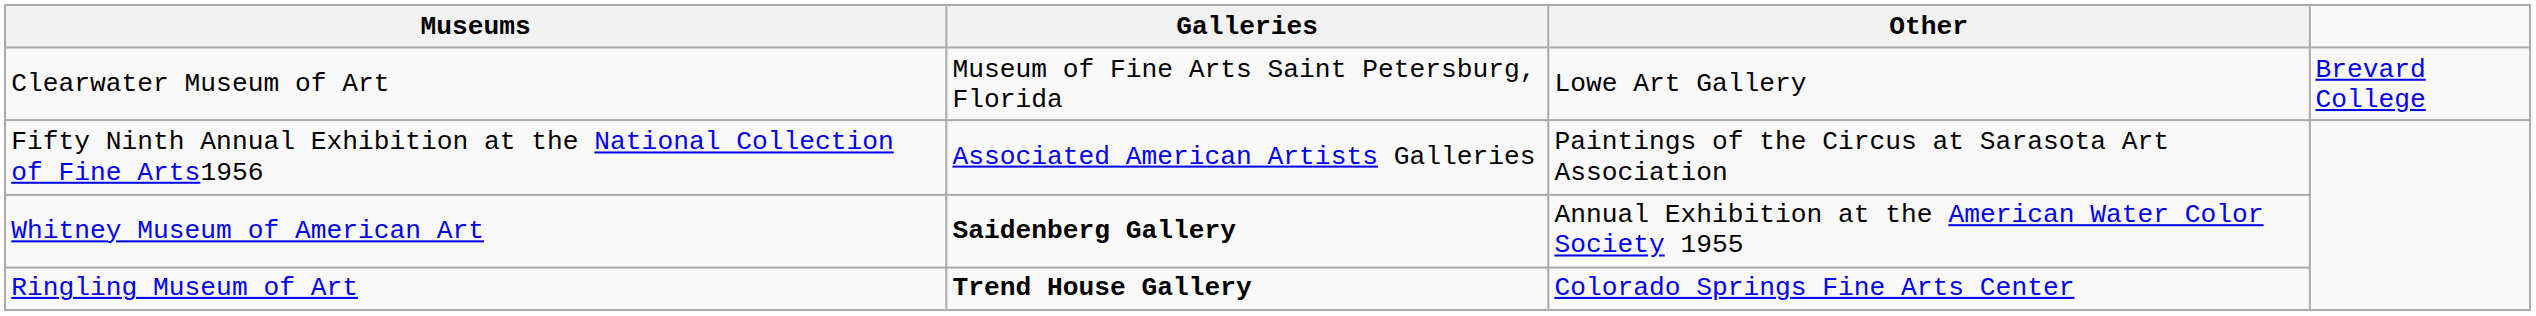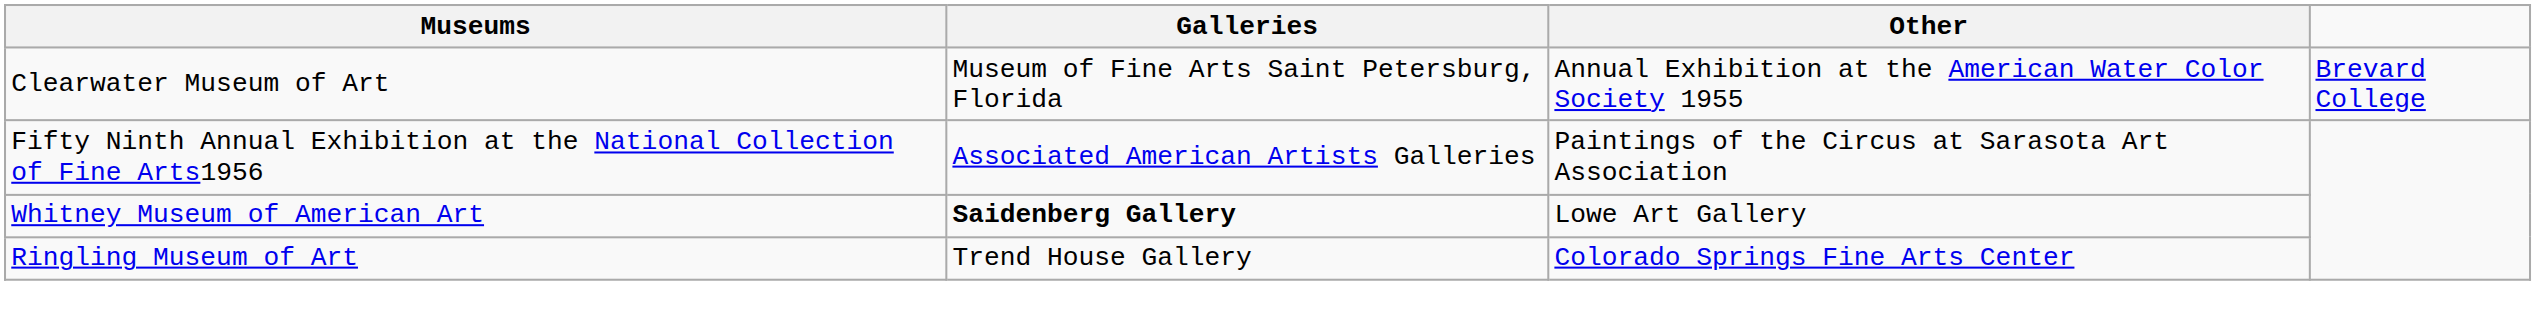Clearwater Museum of Art | Other: Lowe Art Gallery -> Annual Exhibition at the American Water Color Society 1955
Whitney Museum of American Art | Other: Annual Exhibition at the American Water Color Society 1955 -> Lowe Art Gallery
Ringling Museum of Art | Galleries: bold -> normal
